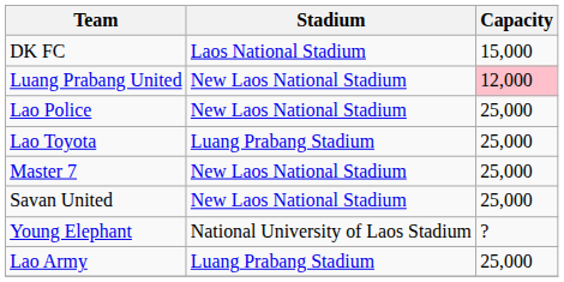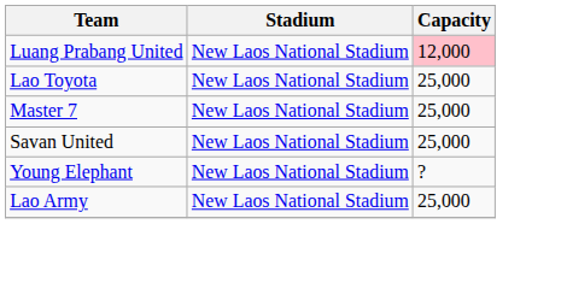- row: DK FC | Laos National Stadium | 15,000
- row: Lao Police | New Laos National Stadium | 25,000
Lao Toyota | Stadium: Luang Prabang Stadium -> New Laos National Stadium
Young Elephant | Stadium: National University of Laos Stadium -> New Laos National Stadium
Lao Army | Stadium: Luang Prabang Stadium -> New Laos National Stadium
